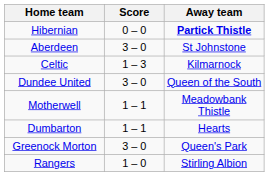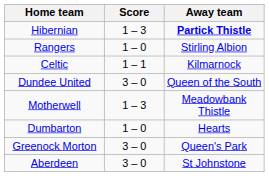Hibernian | Score: 0 – 0 -> 1 – 3
rows swapped: Aberdeen <-> Rangers
Celtic | Score: 1 – 3 -> 1 – 1
Motherwell | Score: 1 – 1 -> 1 – 3
Dumbarton | Score: 1 – 1 -> 1 – 0
